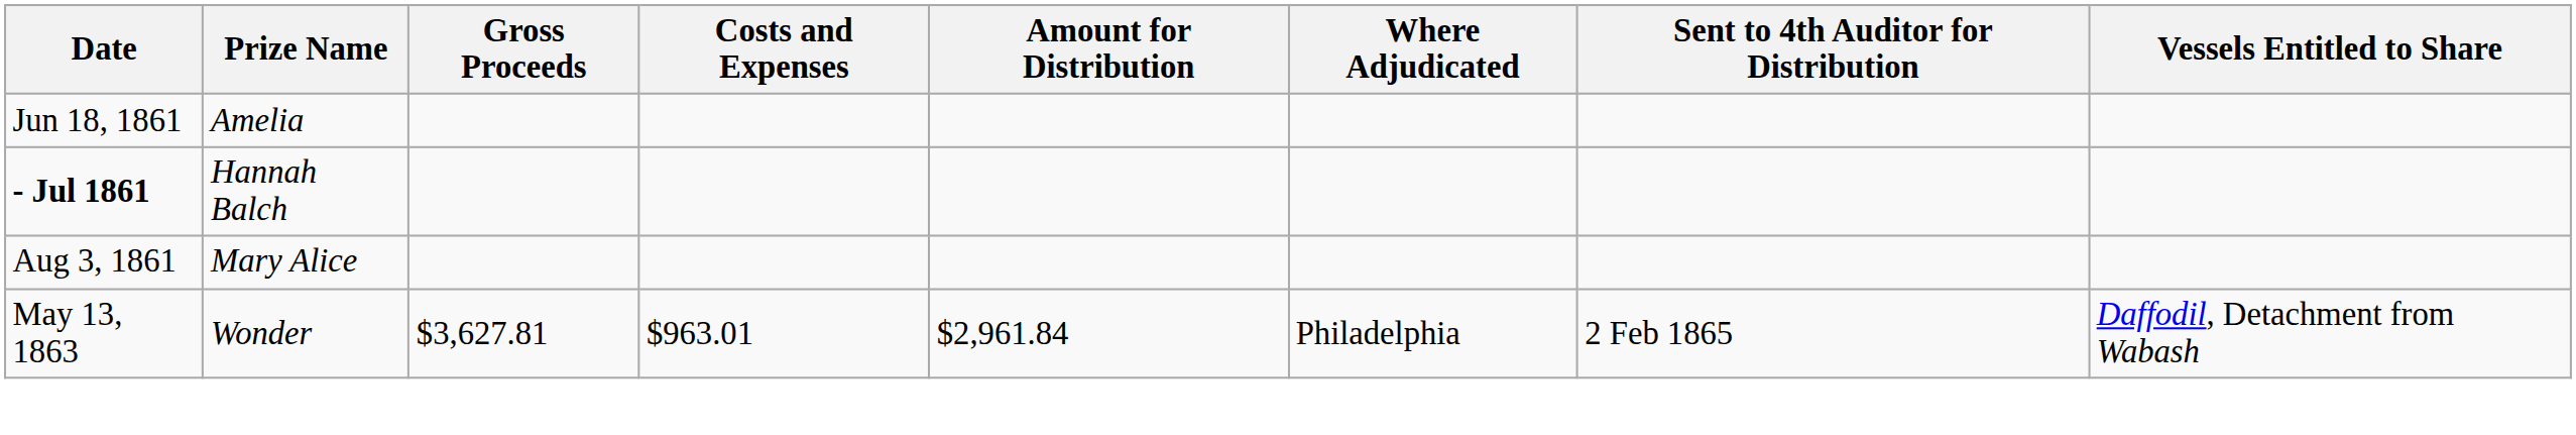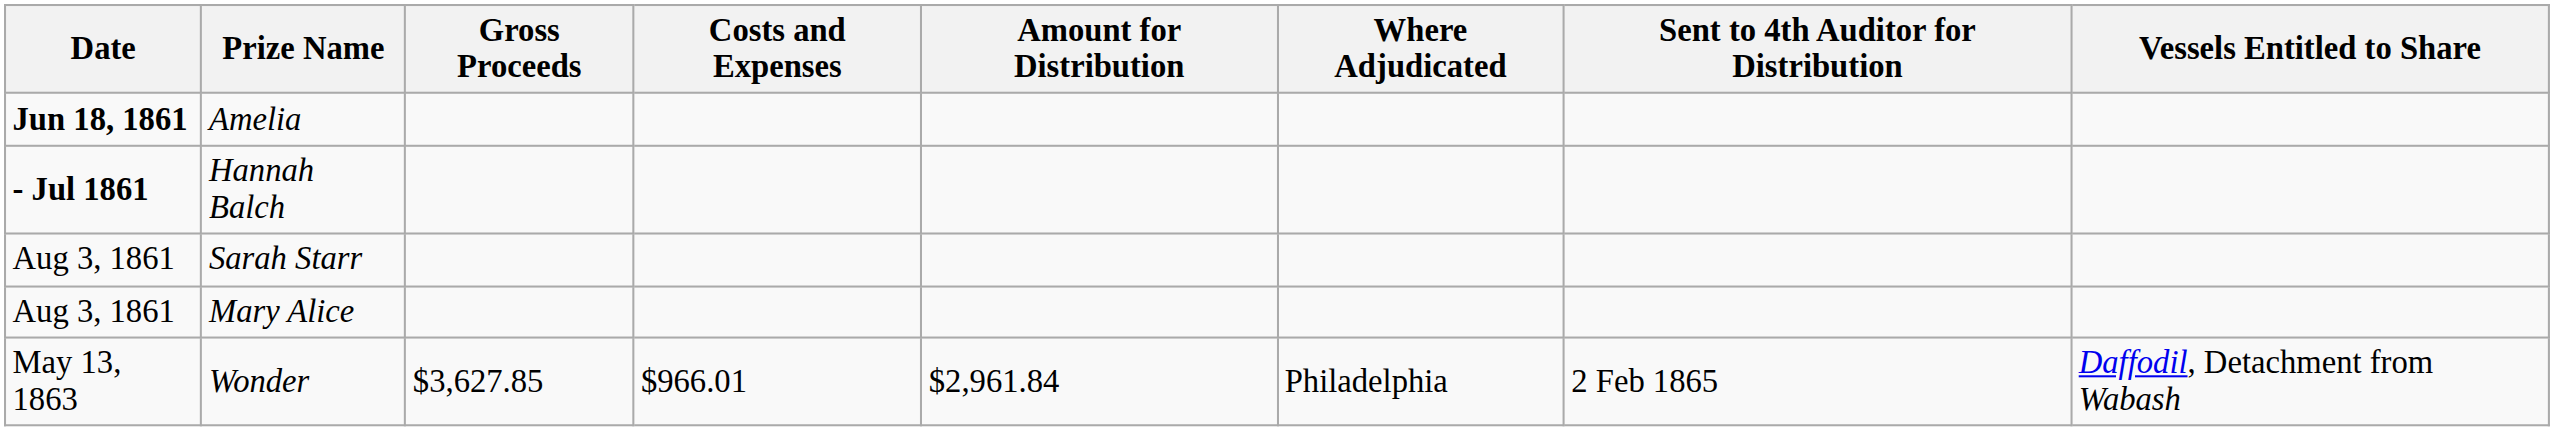Amelia | Date: normal -> bold
+ row: Aug 3, 1861 | Sarah Starr
Wonder | Gross Proceeds: $3,627.81 -> $3,627.85
Wonder | Costs and Expenses: $963.01 -> $966.01
